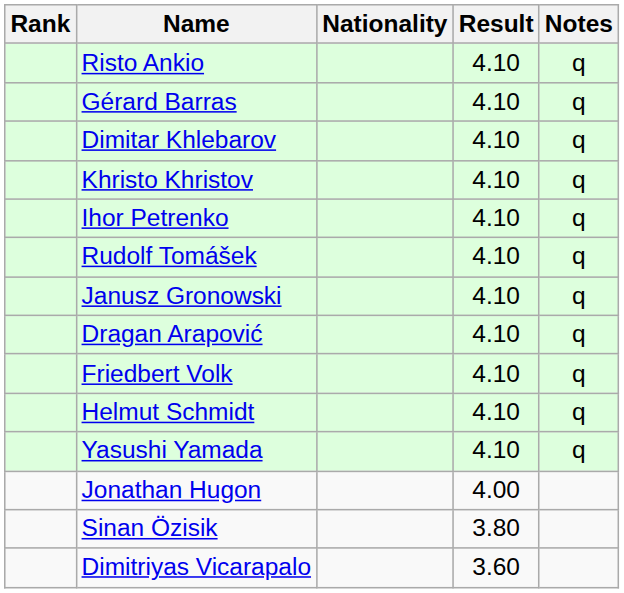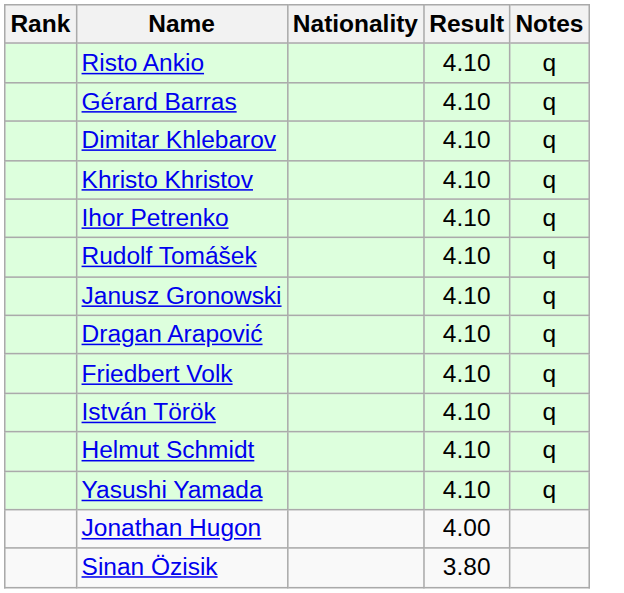+ row: István Török | 4.10 | q
- row: Dimitriyas Vicarapalo | 3.60
